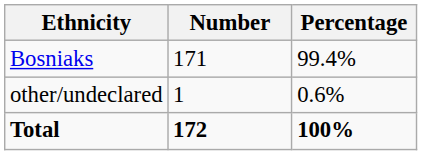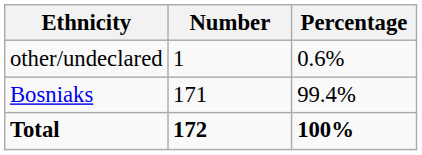rows swapped: Bosniaks <-> other/undeclared
